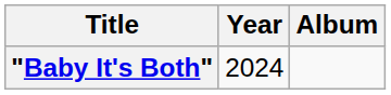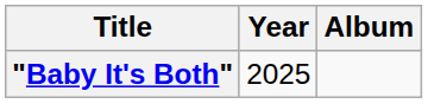"Baby It's Both" | Year: 2024 -> 2025
